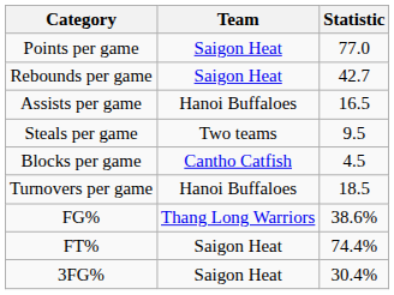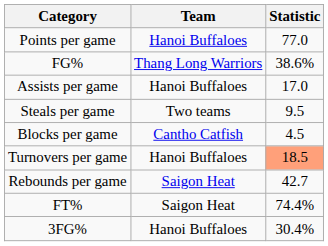Points per game | Team: Saigon Heat -> Hanoi Buffaloes
rows swapped: Rebounds per game <-> FG%
Assists per game | Statistic: 16.5 -> 17.0
Turnovers per game | Statistic: no background -> lightsalmon background
3FG% | Team: Saigon Heat -> Hanoi Buffaloes
